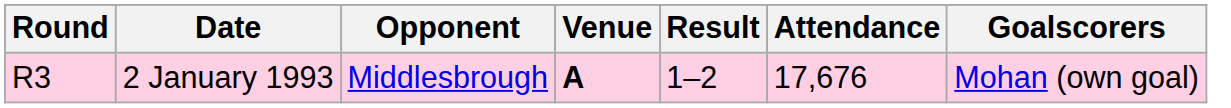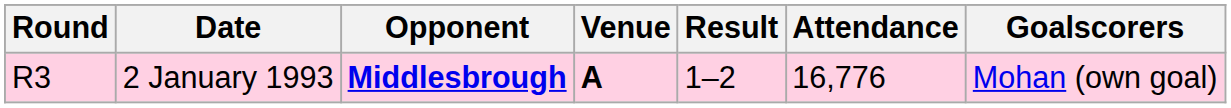2 January 1993 | Opponent: normal -> bold
2 January 1993 | Attendance: 17,676 -> 16,776
